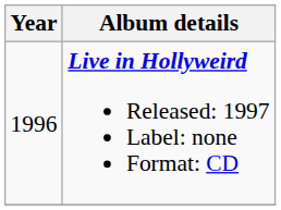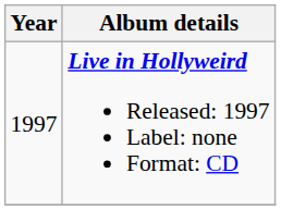Live in Hollyweird Released: 1997 Label: none Format: CD | Year: 1996 -> 1997
